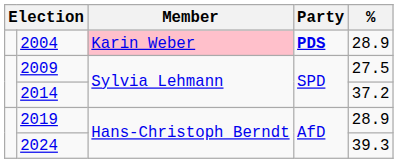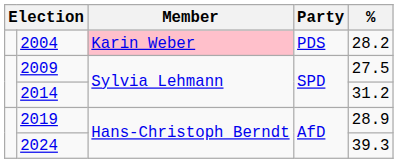2004 | Party: bold -> normal
2004 | %: 28.9 -> 28.2
2014 | %: 37.2 -> 31.2
